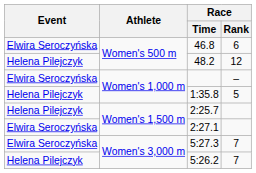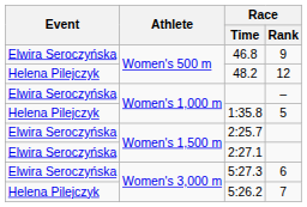46.8 | Race / Rank: 6 -> 9
2:25.7 | Event: Helena Pilejczyk -> Elwira Seroczyńska
5:27.3 | Race / Rank: 7 -> 6
